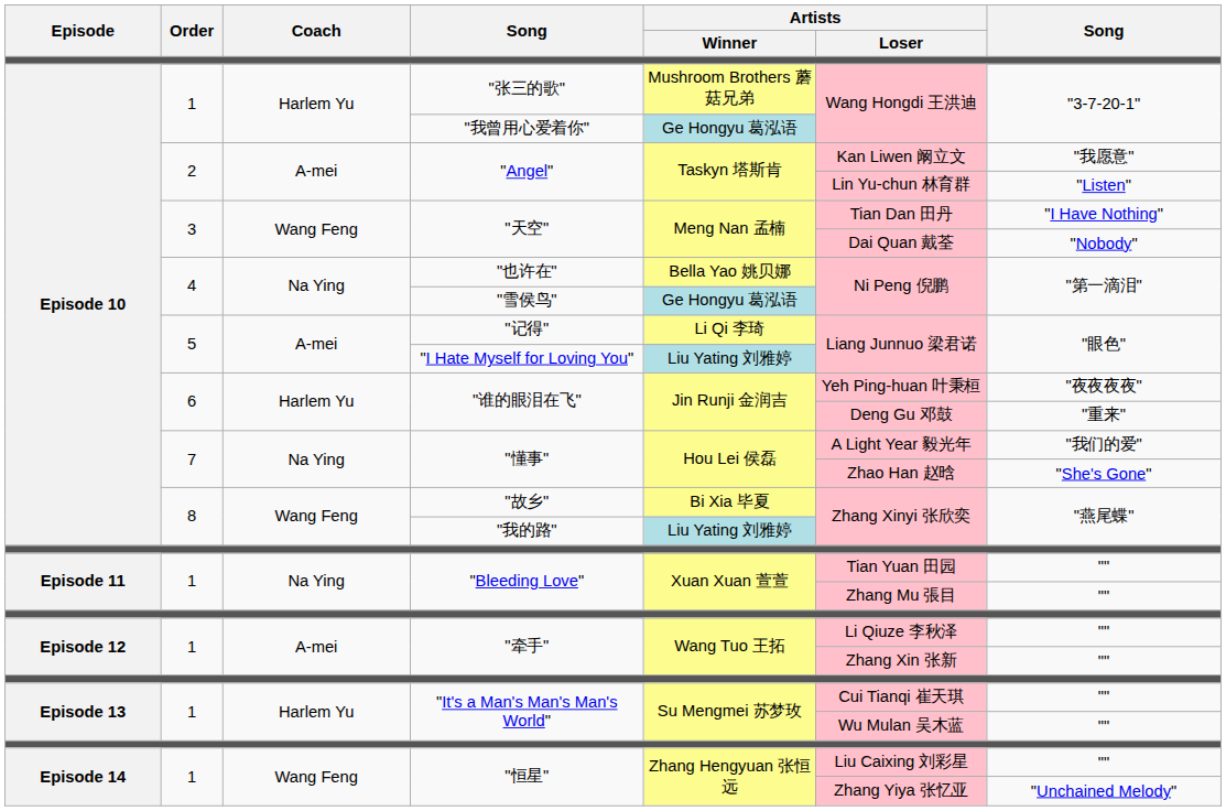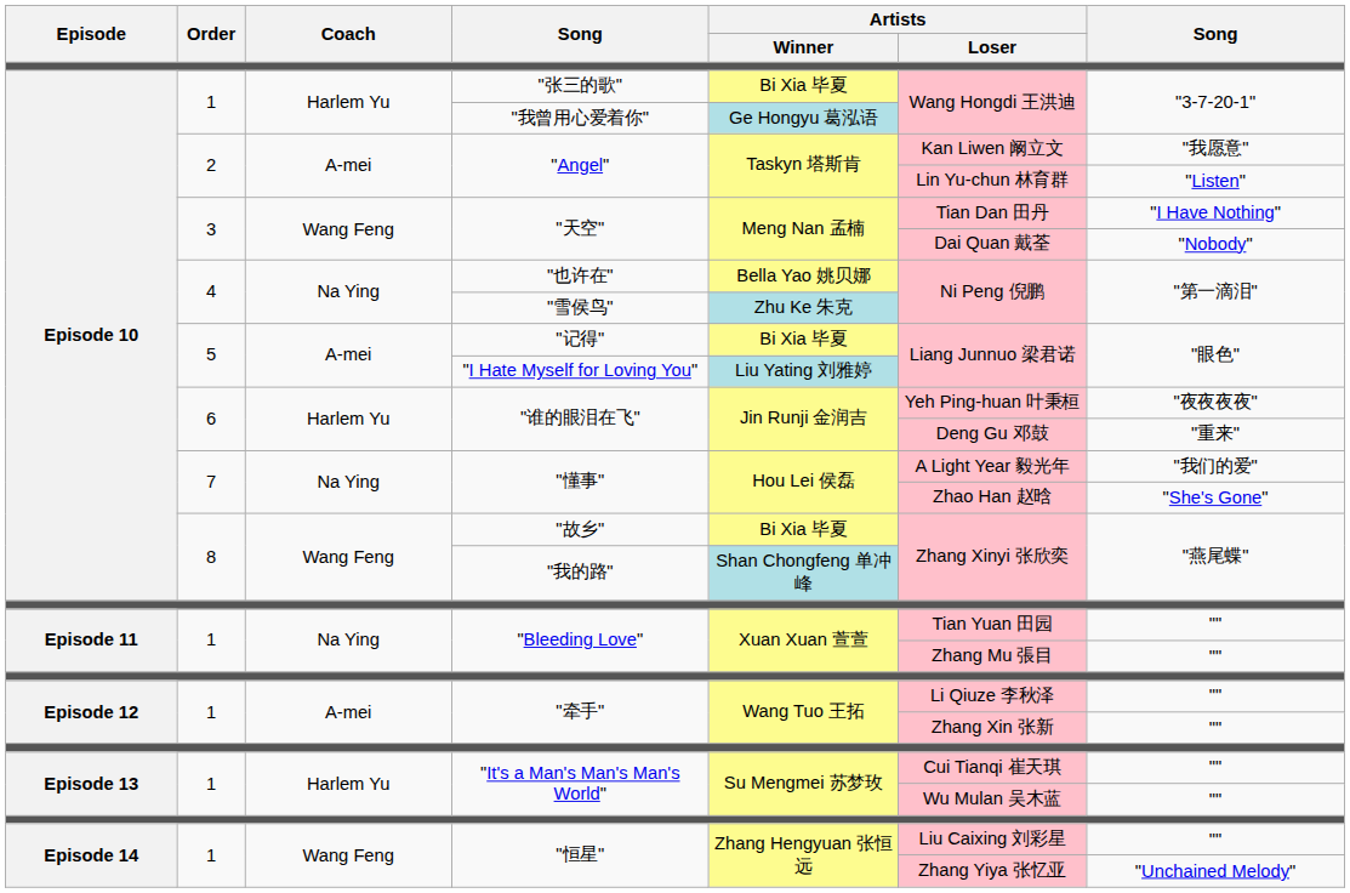"张三的歌" | Artists / Winner: Mushroom Brothers 蘑菇兄弟 -> Bi Xia 毕夏
"雪侯鸟" | Artists / Winner: Ge Hongyu 葛泓语 -> Zhu Ke 朱克
"记得" | Artists / Winner: Li Qi 李琦 -> Bi Xia 毕夏
"我的路" | Artists / Winner: Liu Yating 刘雅婷 -> Shan Chongfeng 单冲峰
